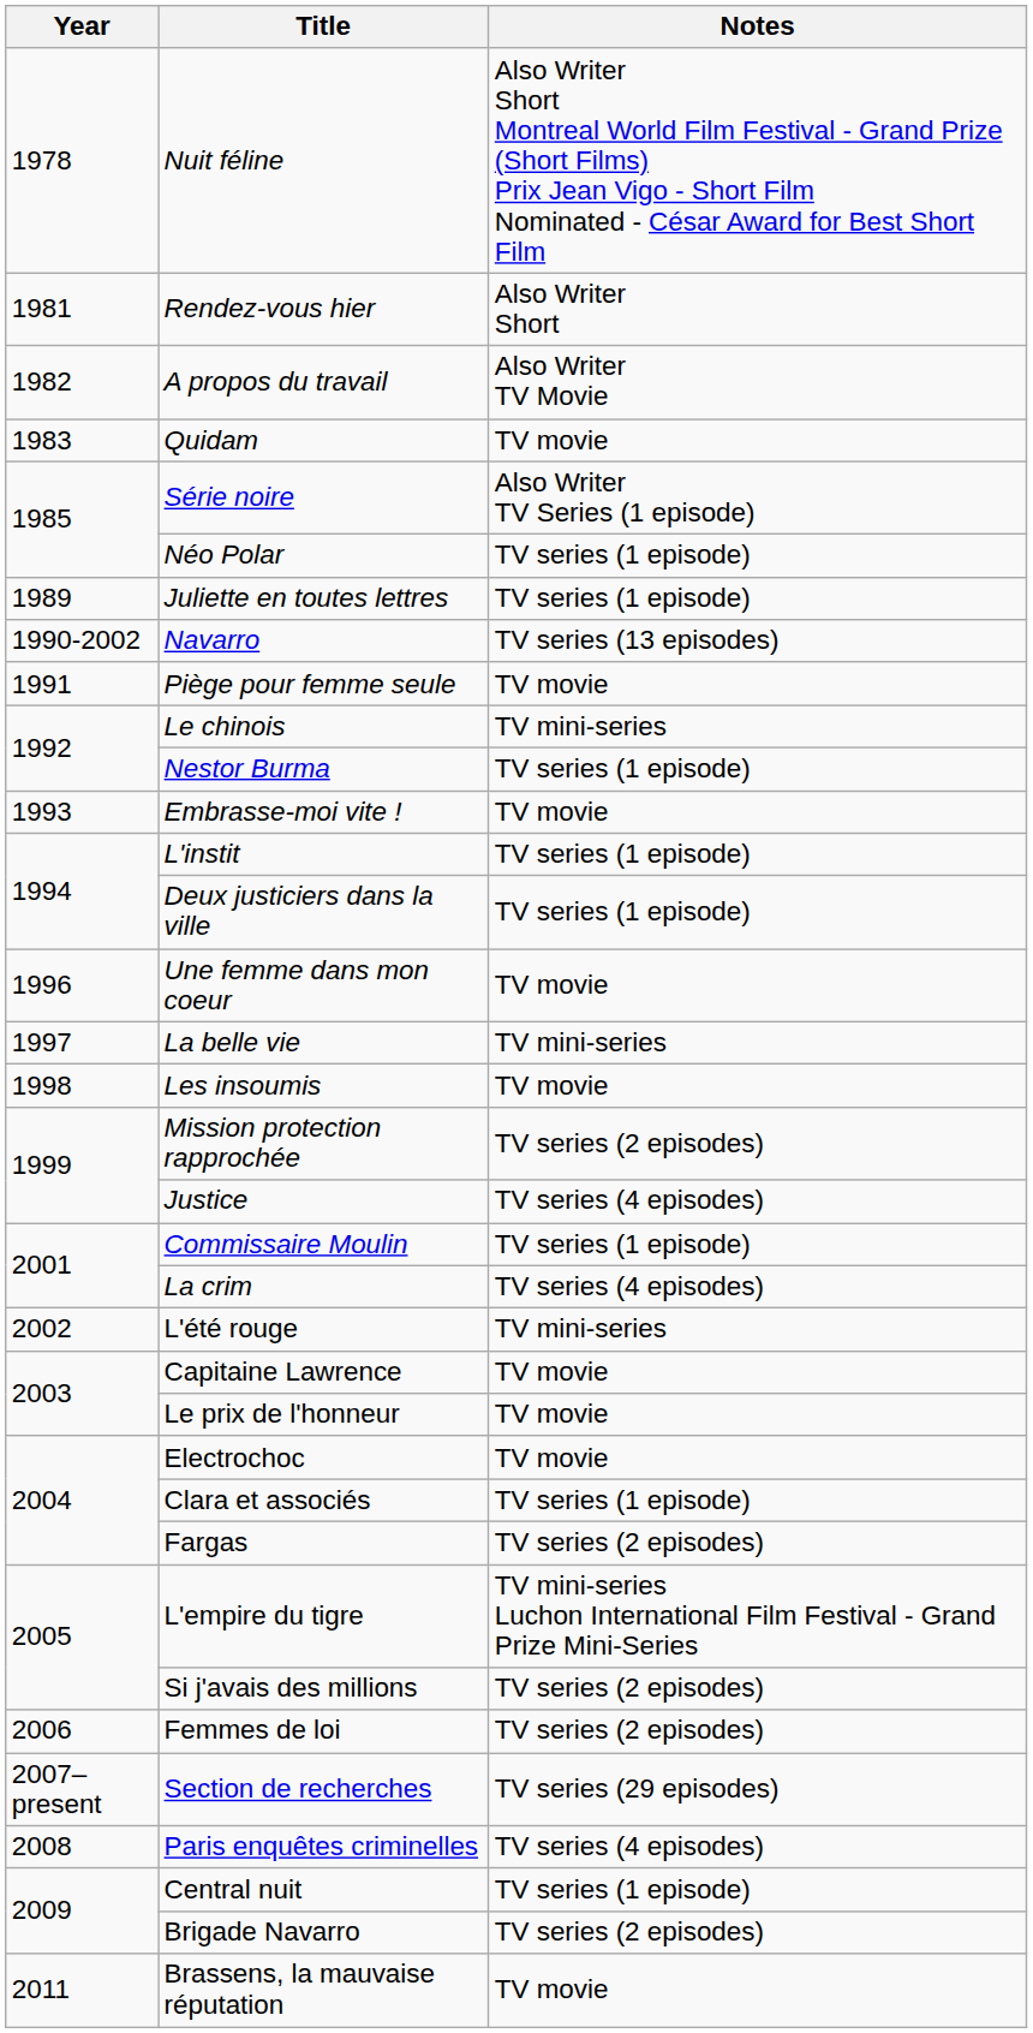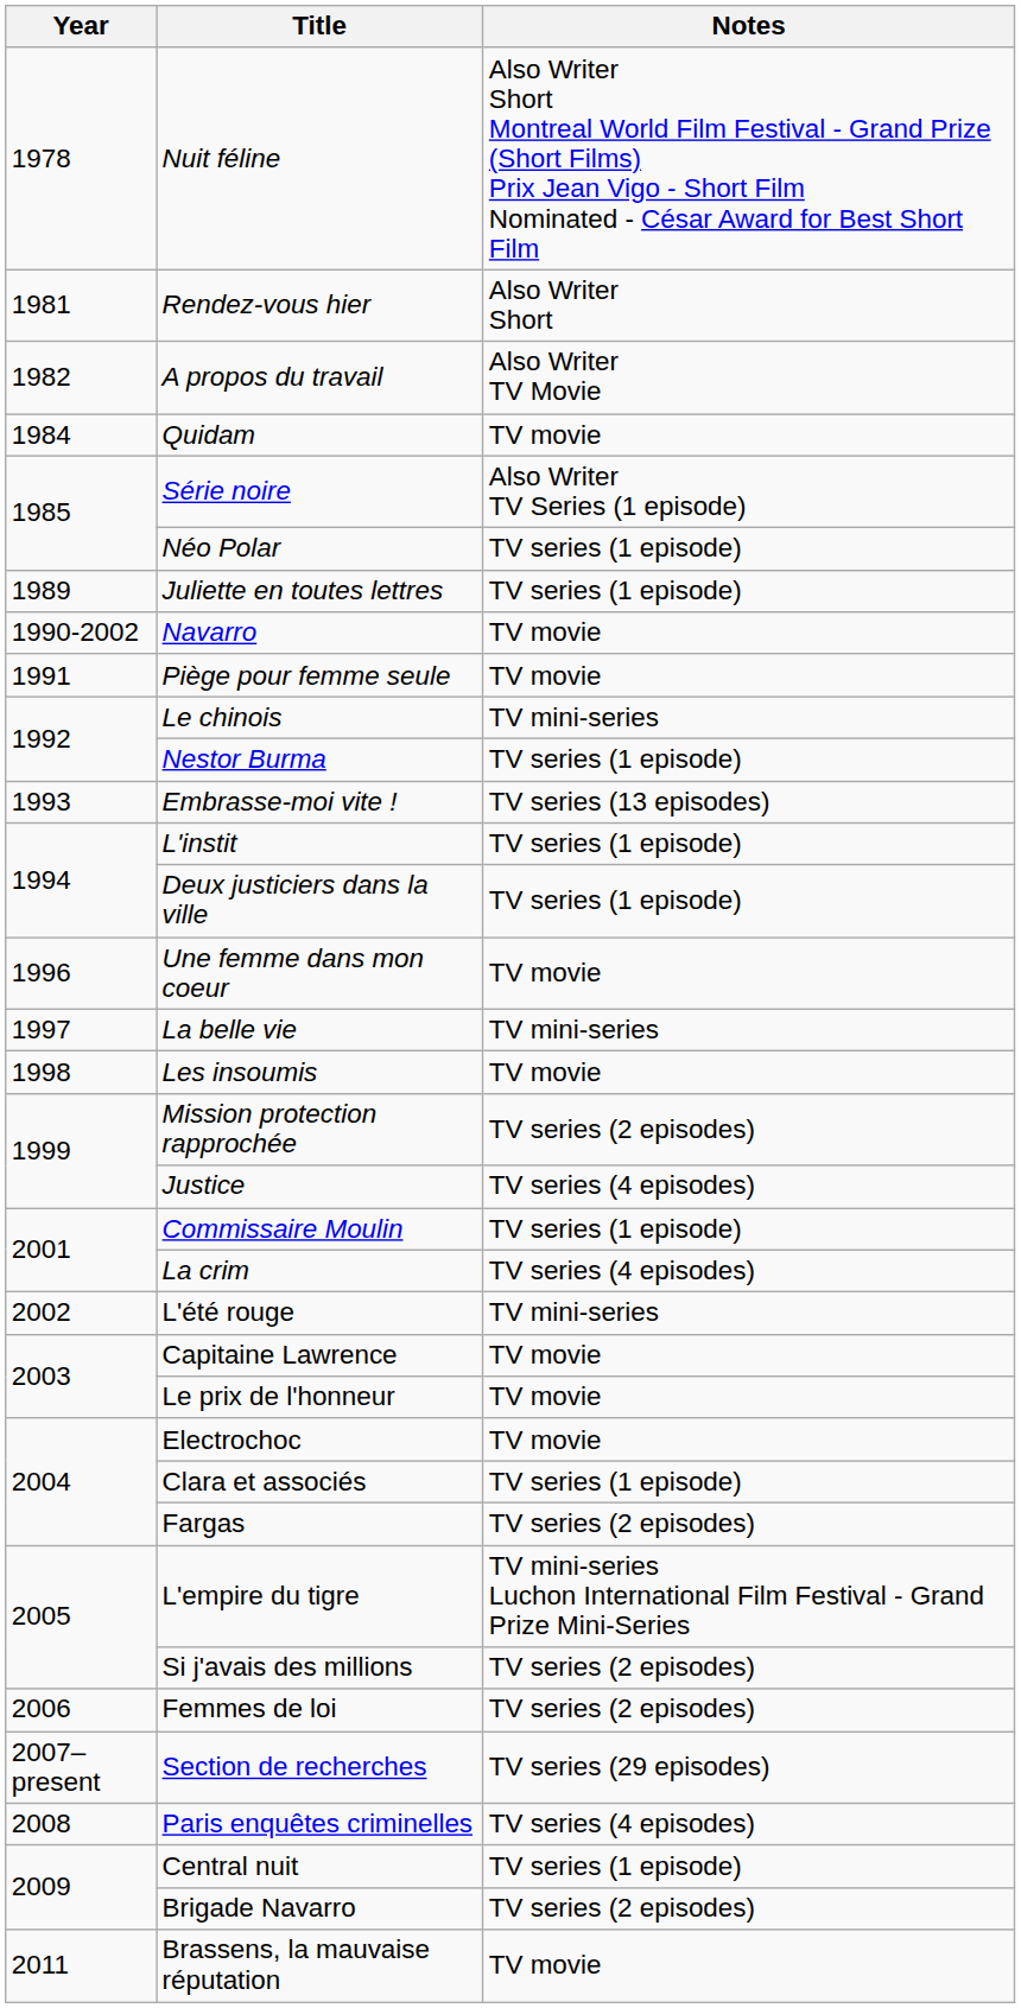Quidam | Year: 1983 -> 1984
Navarro | Notes: TV series (13 episodes) -> TV movie
Embrasse-moi vite ! | Notes: TV movie -> TV series (13 episodes)
